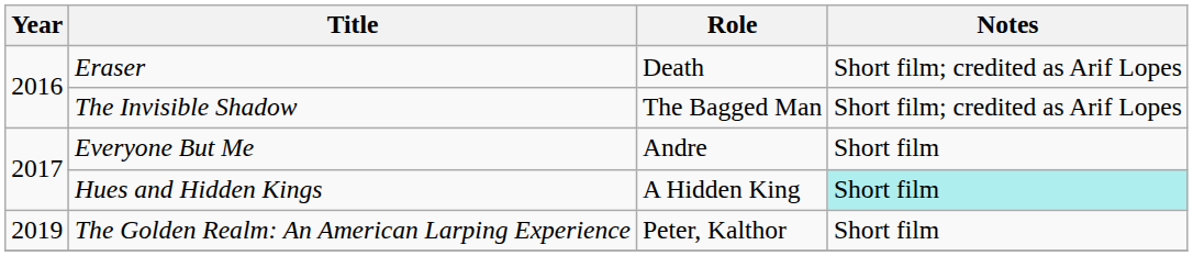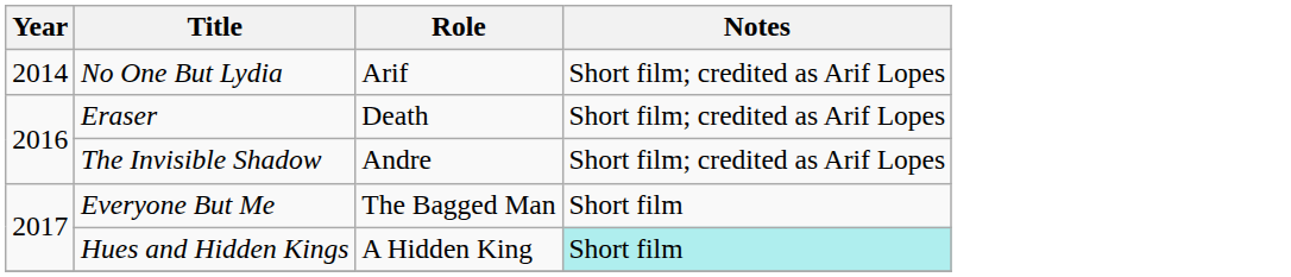+ row: 2014 | No One But Lydia | Arif | Short film; credited as Arif Lopes
The Invisible Shadow | Role: The Bagged Man -> Andre
Everyone But Me | Role: Andre -> The Bagged Man
- row: 2019 | The Golden Realm: An American Larping Experience | Peter, Kalthor | Short film
